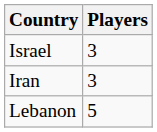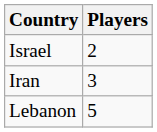Israel | Players: 3 -> 2
